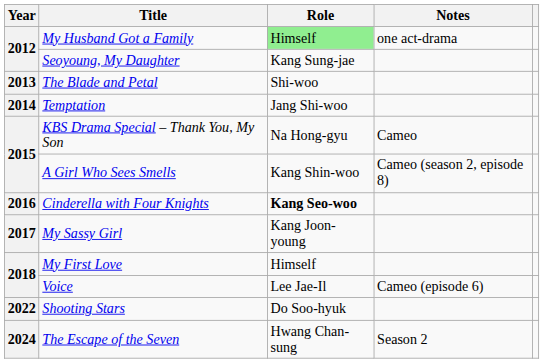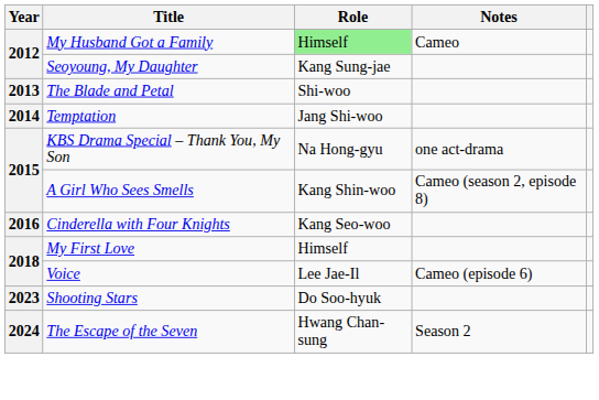My Husband Got a Family | Notes: one act-drama -> Cameo
KBS Drama Special – Thank You, My Son | Notes: Cameo -> one act-drama
Cinderella with Four Knights | Role: bold -> normal
- row: 2017 | My Sassy Girl | Kang Joon-young
Shooting Stars | Year: 2022 -> 2023
